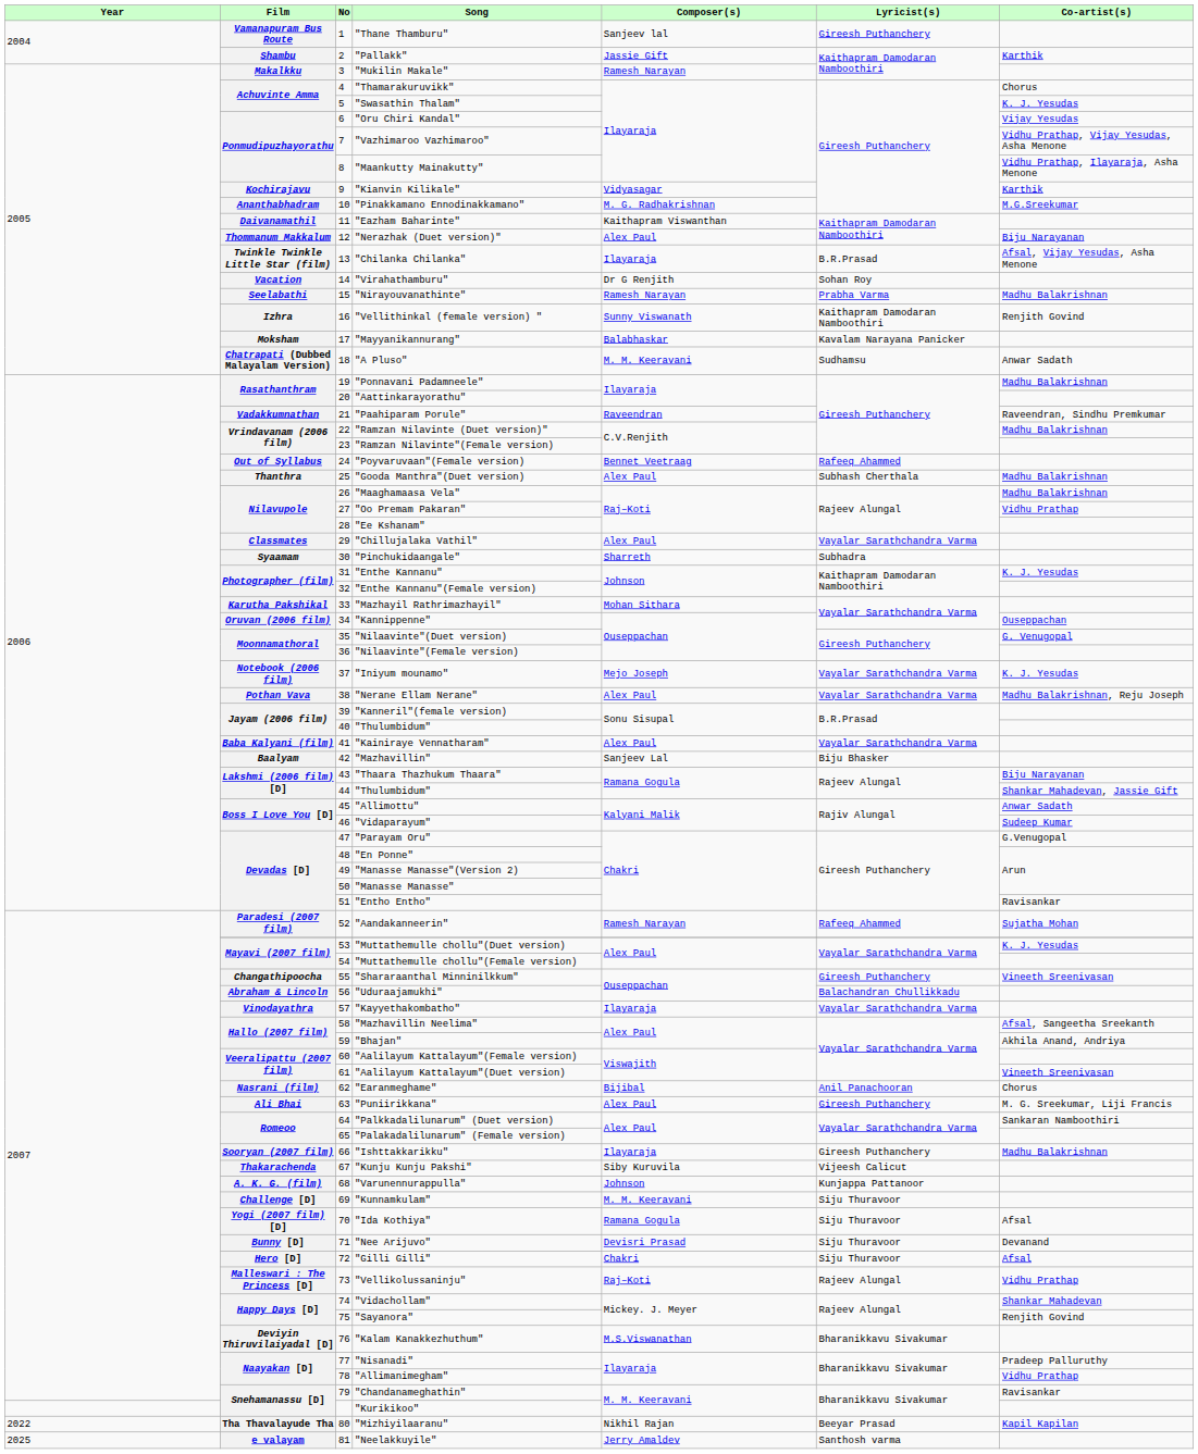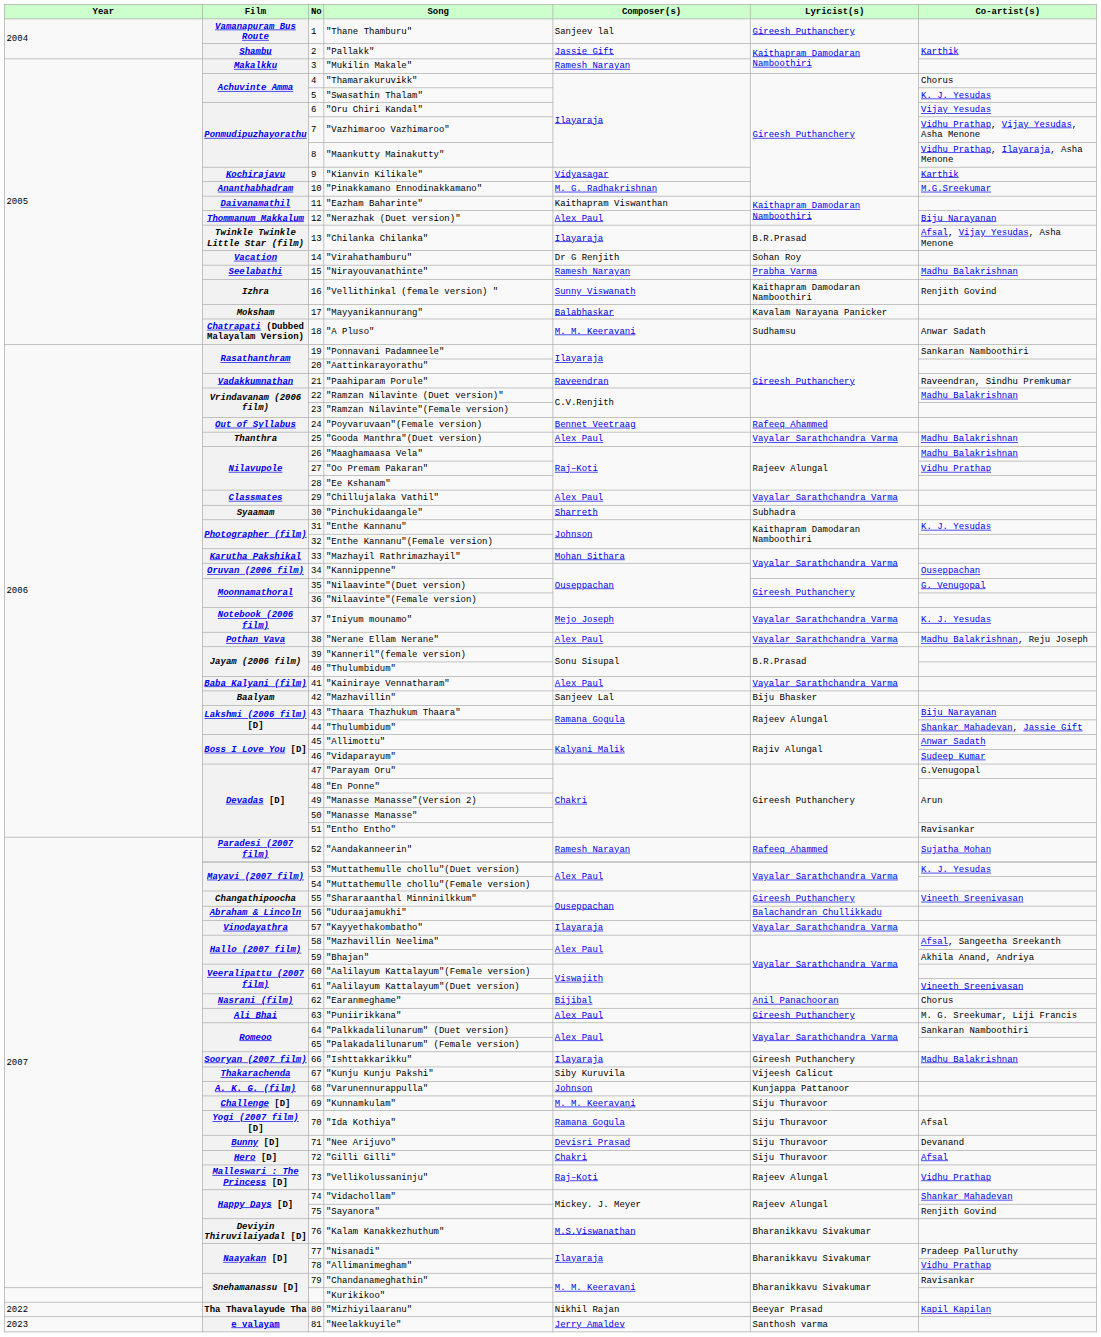"Ponnavani Padamneele" | Co-artist(s): Madhu Balakrishnan -> Sankaran Namboothiri
"Gooda Manthra"(Duet version) | Lyricist(s): Subhash Cherthala -> Vayalar Sarathchandra Varma
"Neelakkuyile" | Year: 2025 -> 2023
